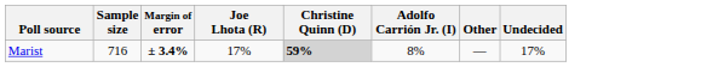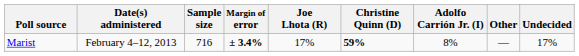+ column: Date(s) administered | February 4–12, 2013
Marist | Christine Quinn (D): lightgrey background -> no background
